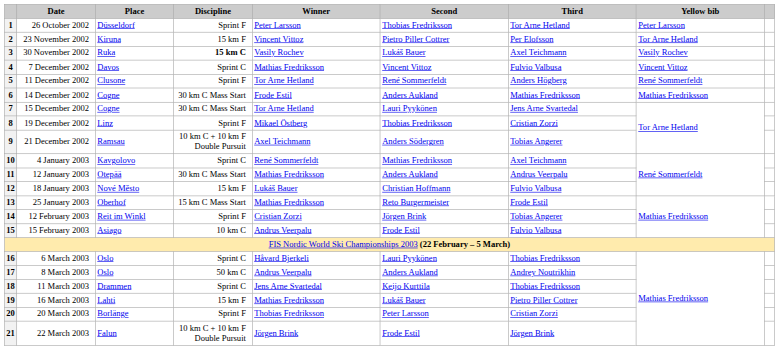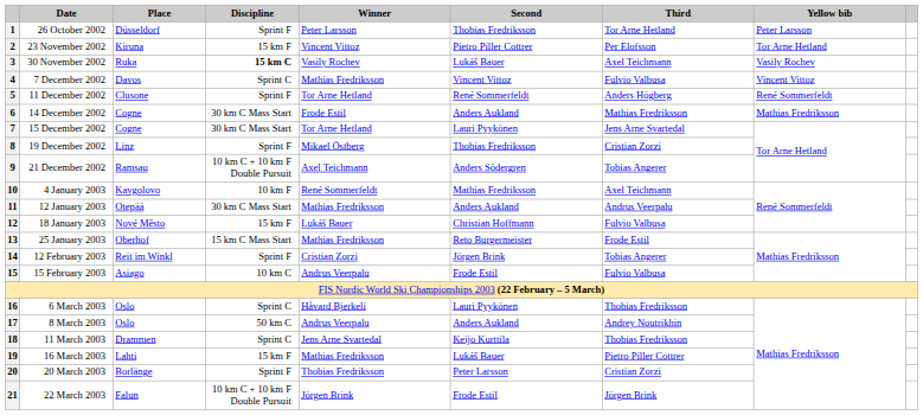10 | Discipline: Sprint C -> 10 km F
